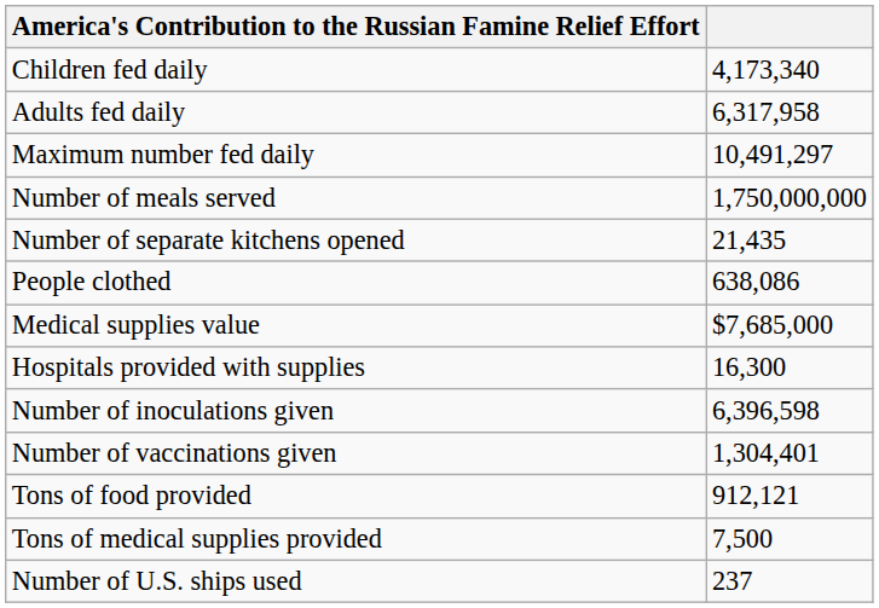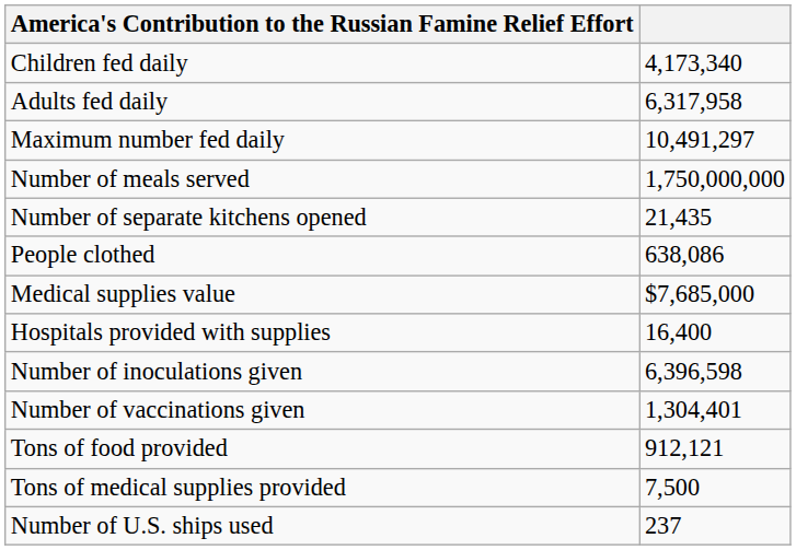Hospitals provided with supplies | column 2: 16,300 -> 16,400
